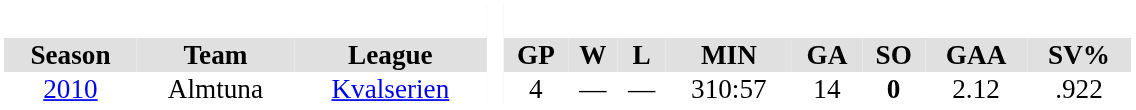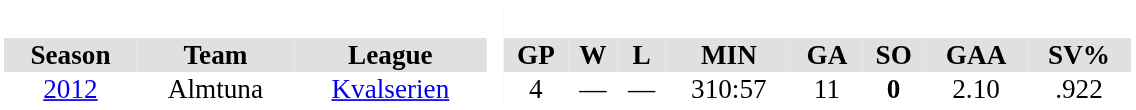Almtuna | Season: 2010 -> 2012
Almtuna | GA: 14 -> 11
Almtuna | GAA: 2.12 -> 2.10
